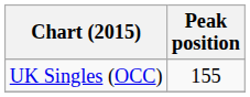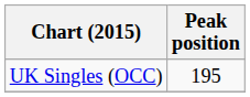UK Singles (OCC) | Peak position: 155 -> 195
